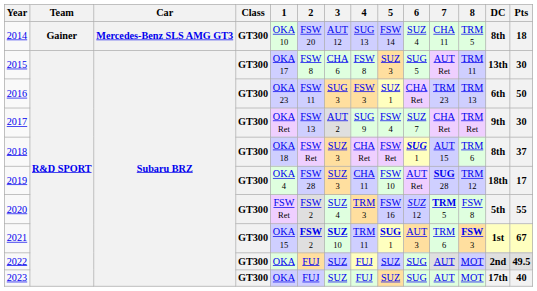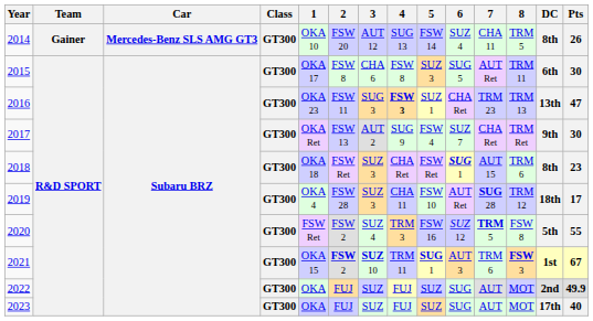2014 | Pts: 18 -> 26
2015 | DC: 13th -> 6th
2016 | 4: normal -> bold
2016 | DC: 6th -> 13th
2016 | Pts: 50 -> 47
2018 | Pts: 37 -> 23
2022 | Pts: 49.5 -> 49.9
